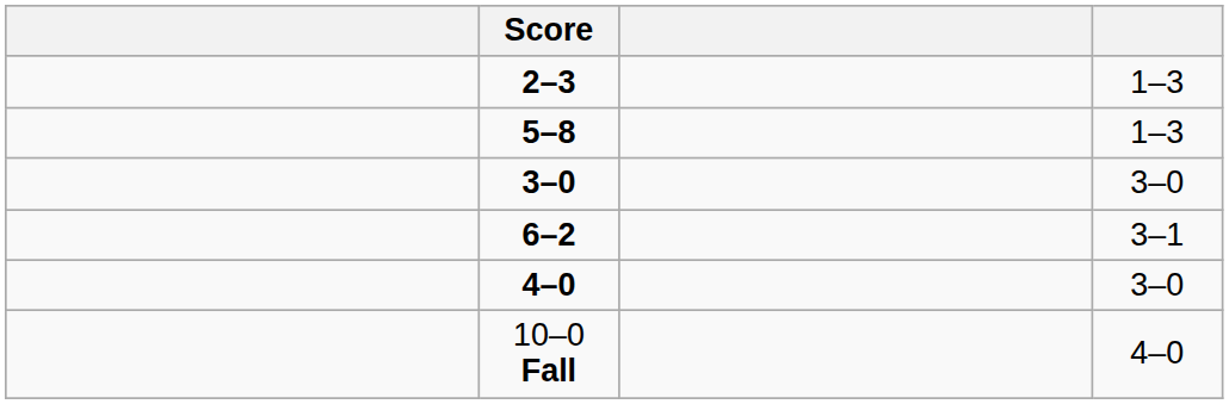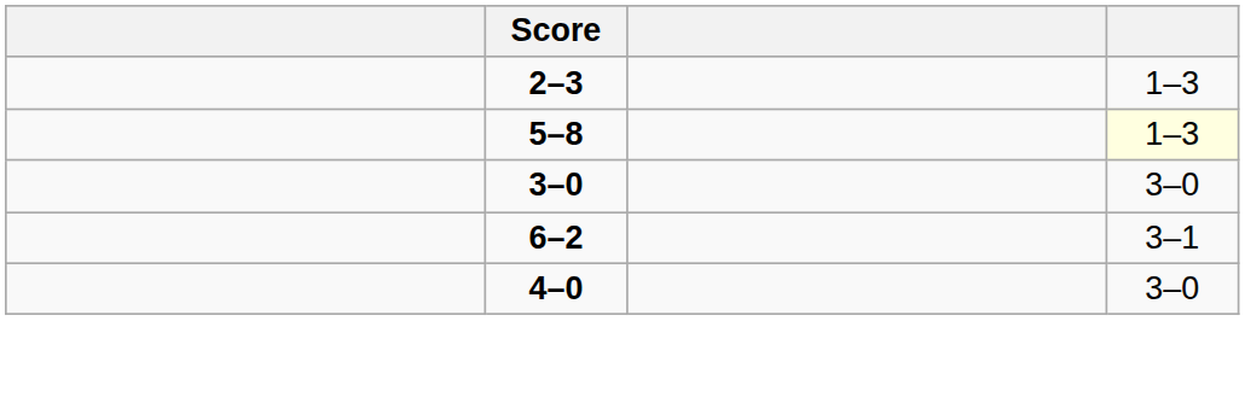5–8 | column 4: no background -> lightyellow background
- row: 10–0 Fall | 4–0
